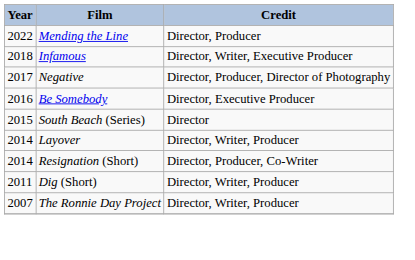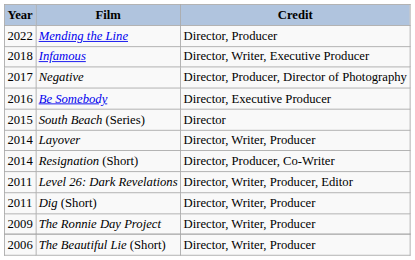+ row: 2011 | Level 26: Dark Revelations | Director, Writer, Producer, Editor
The Ronnie Day Project | Year: 2007 -> 2009
+ row: 2006 | The Beautiful Lie (Short) | Director, Writer, Producer
